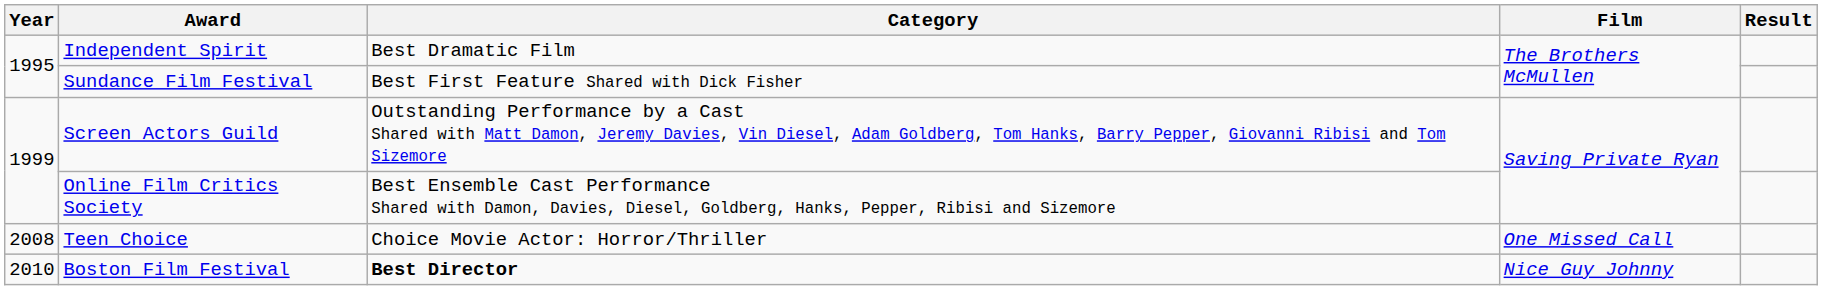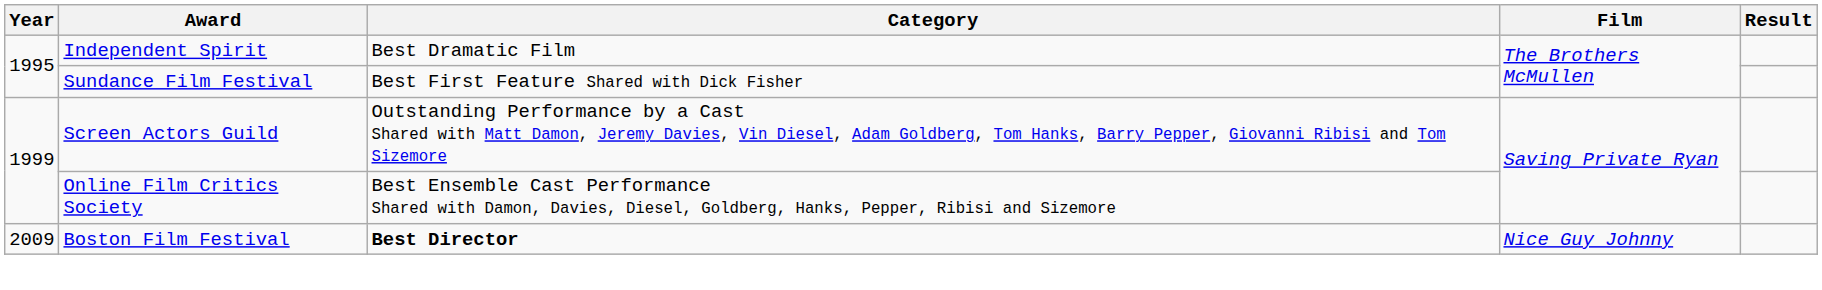- row: 2008 | Teen Choice | Choice Movie Actor: Horror/Thriller | One Missed Call
Boston Film Festival | Year: 2010 -> 2009
